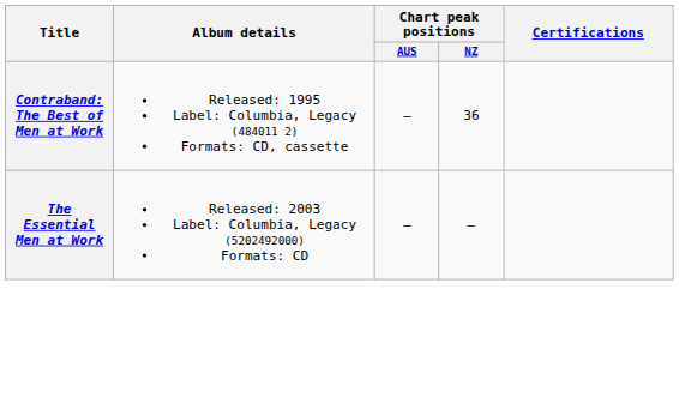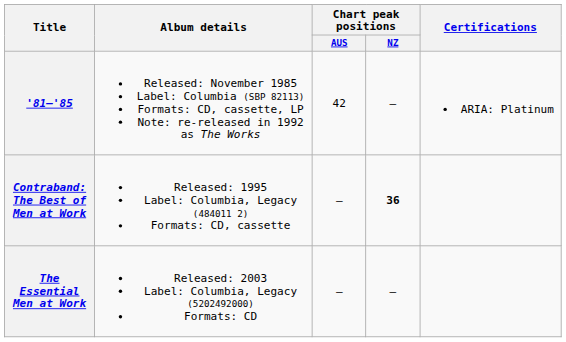+ row: '81–'85 | Released: November 1985 Label: Columbia (SBP 82113) Formats: CD, cassette, LP Note: re-released in 1992 as The Works | 42 | — | ARIA: Platinum
Contraband: The Best of Men at Work | Chart peak positions / NZ: normal -> bold
